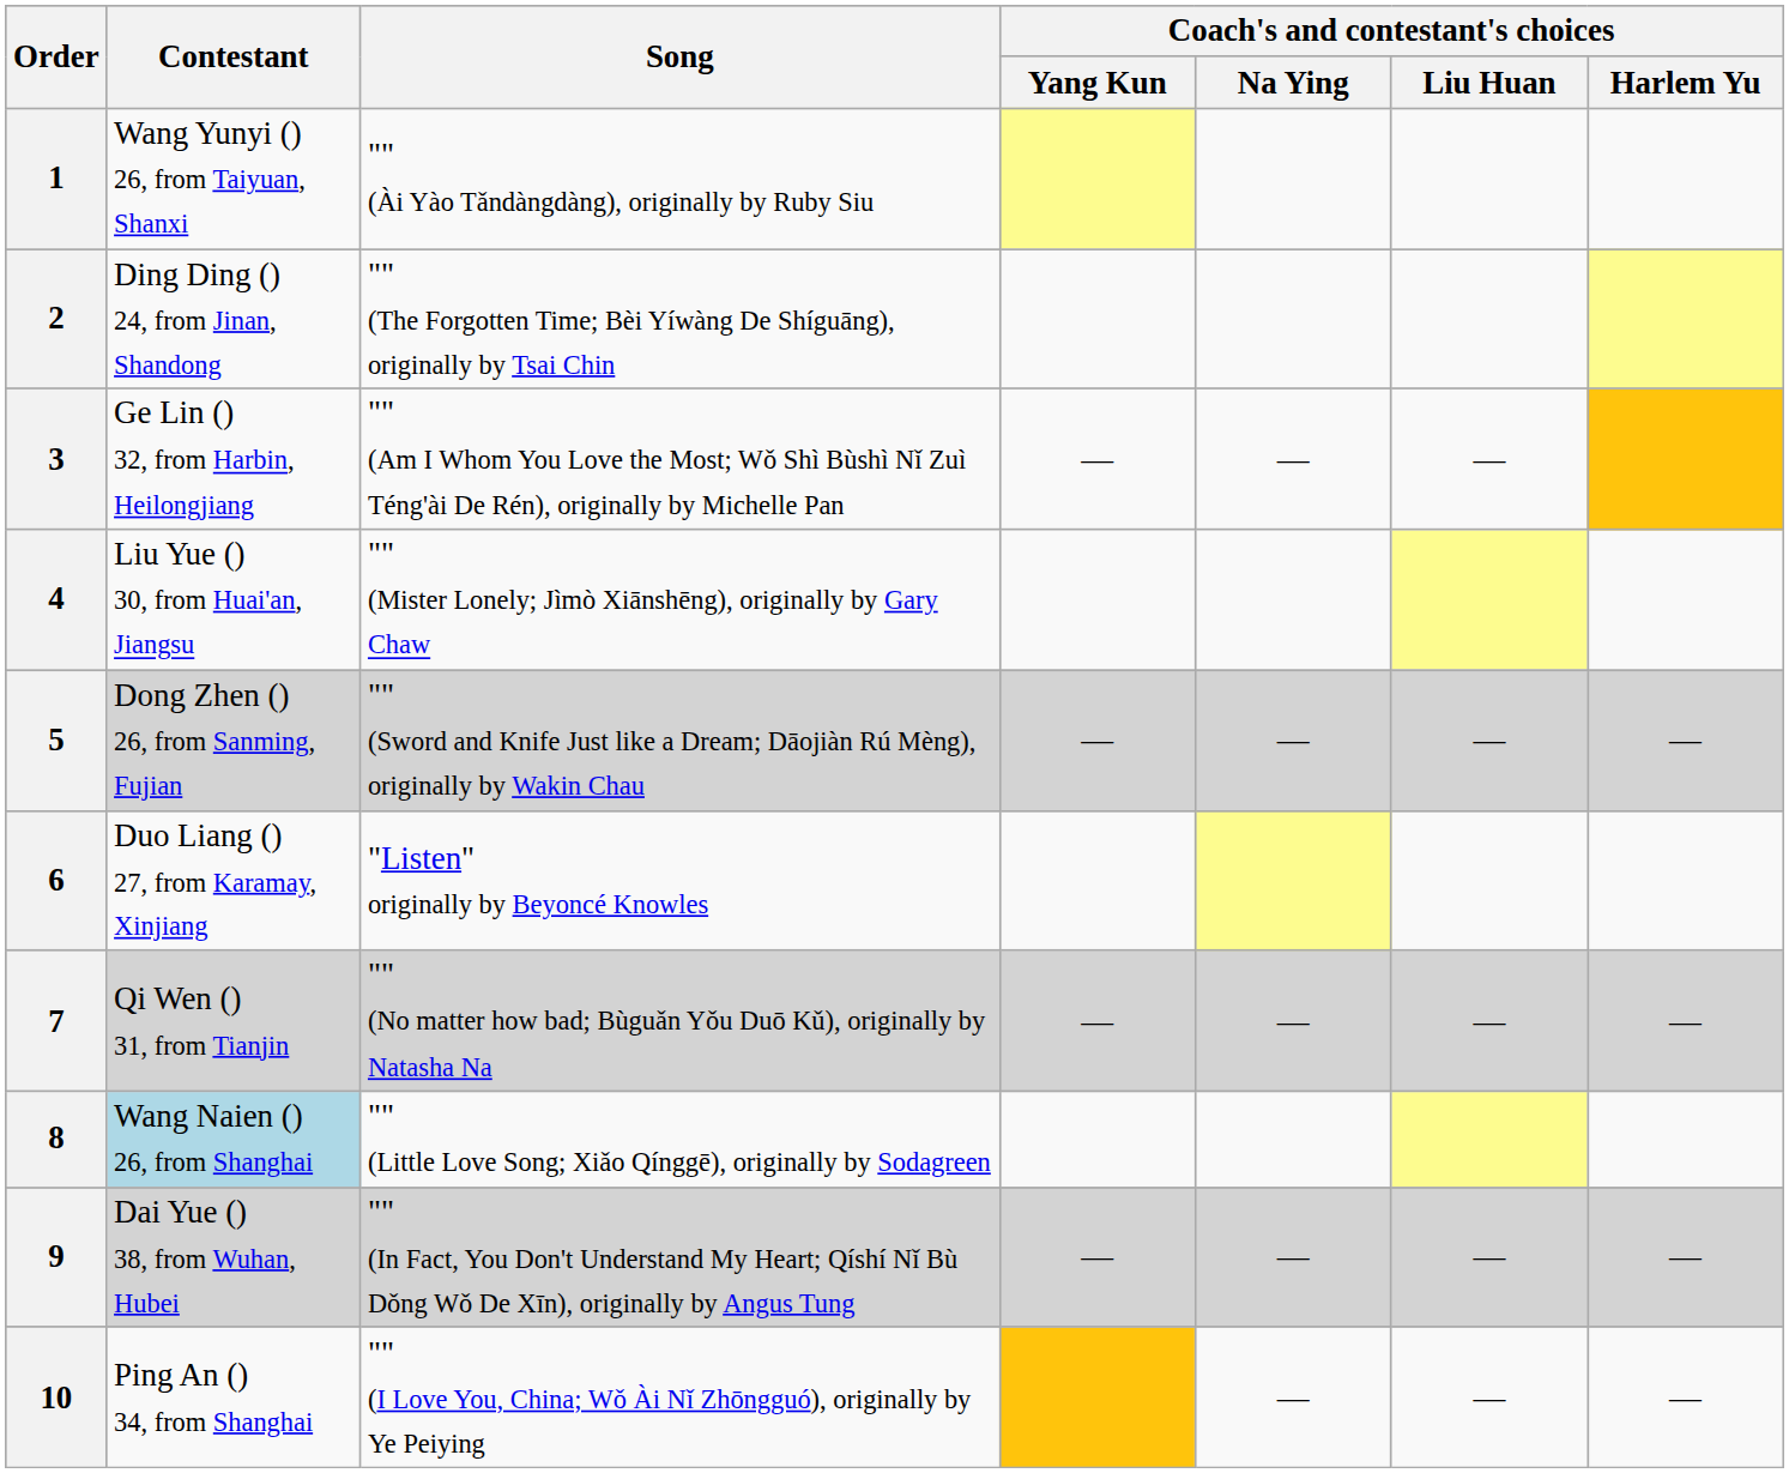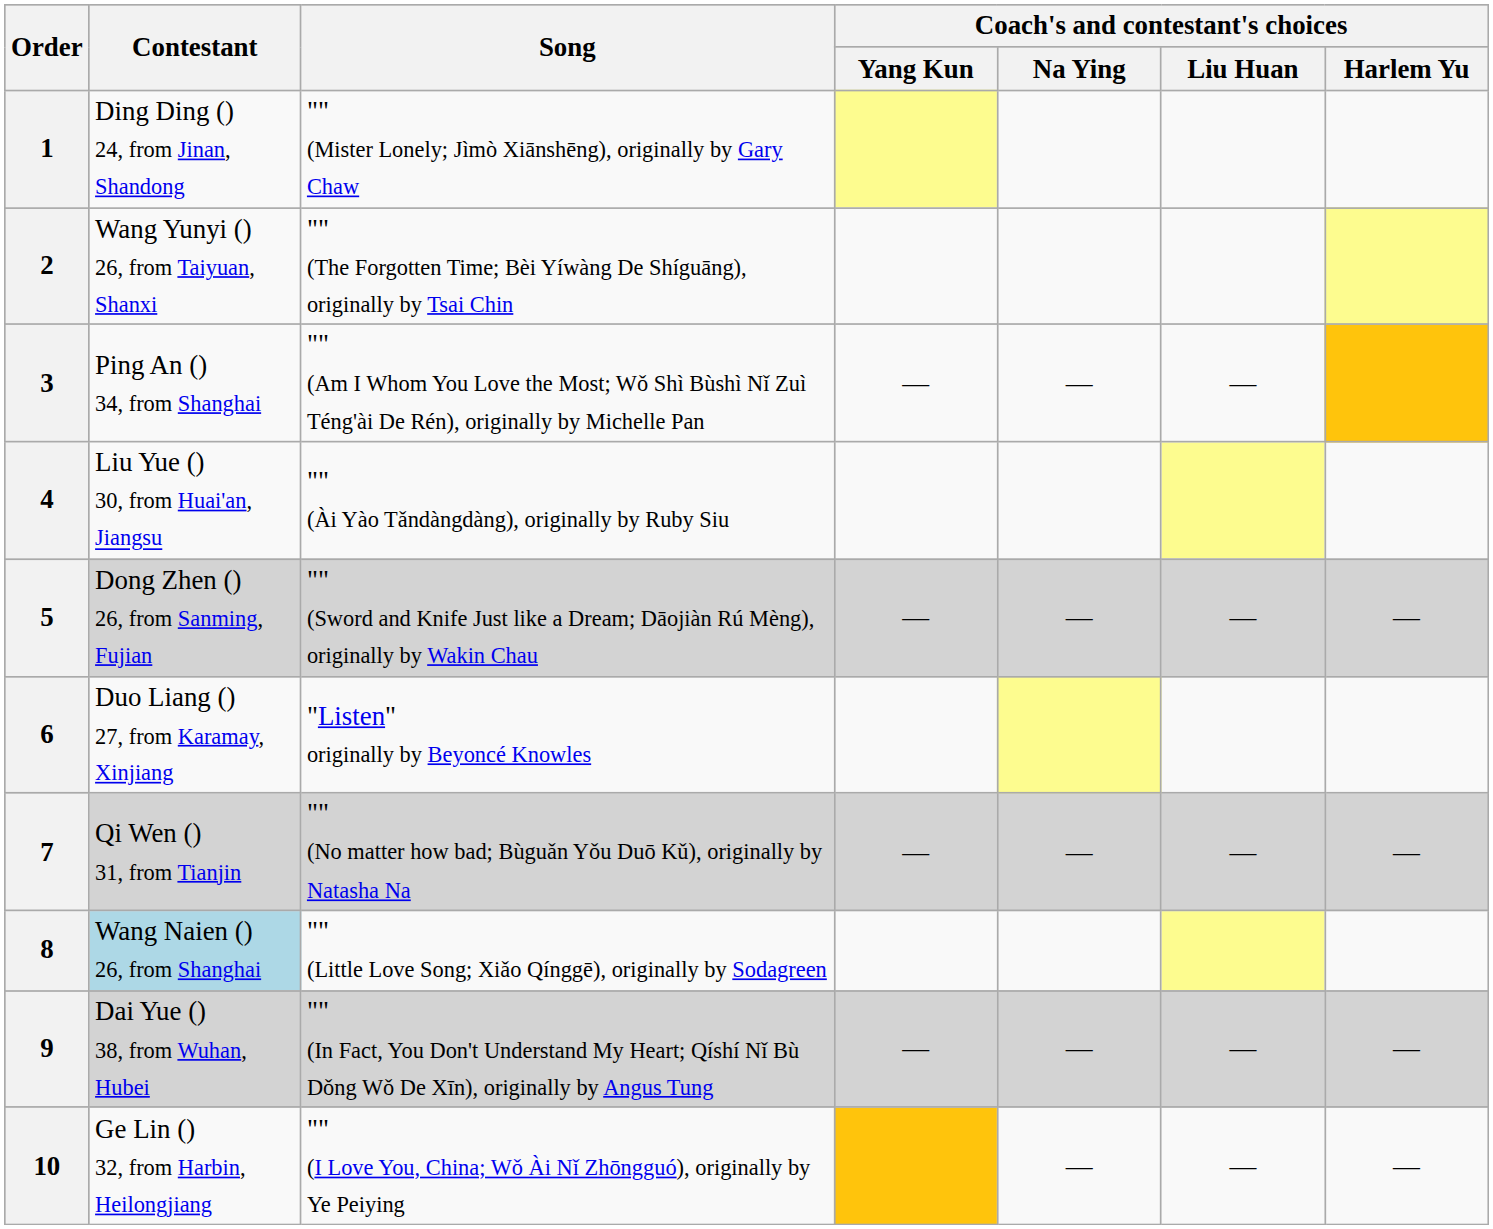1 | Contestant: Wang Yunyi () 26, from Taiyuan, Shanxi -> Ding Ding () 24, from Jinan, Shandong
1 | Song: "" (Ài Yào Tǎndàngdàng), originally by Ruby Siu -> "" (Mister Lonely; Jìmò Xiānshēng), originally by Gary Chaw
2 | Contestant: Ding Ding () 24, from Jinan, Shandong -> Wang Yunyi () 26, from Taiyuan, Shanxi
3 | Contestant: Ge Lin () 32, from Harbin, Heilongjiang -> Ping An () 34, from Shanghai
4 | Song: "" (Mister Lonely; Jìmò Xiānshēng), originally by Gary Chaw -> "" (Ài Yào Tǎndàngdàng), originally by Ruby Siu
10 | Contestant: Ping An () 34, from Shanghai -> Ge Lin () 32, from Harbin, Heilongjiang
